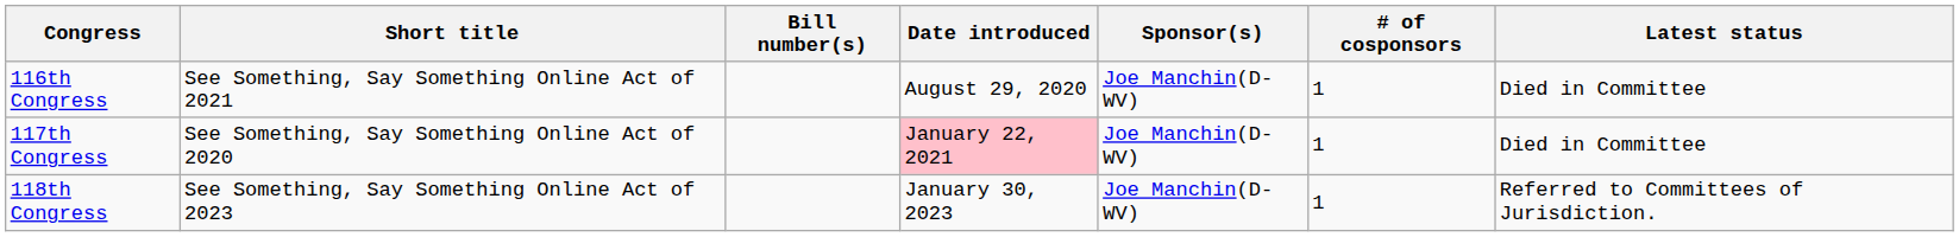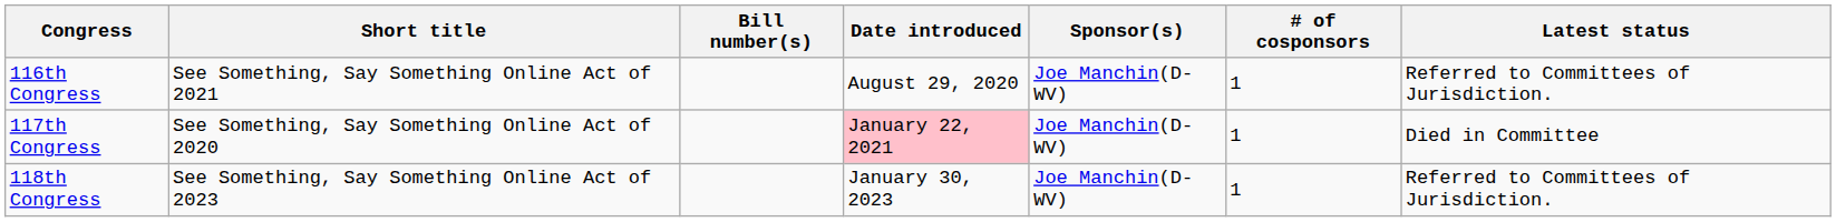116th Congress | Latest status: Died in Committee -> Referred to Committees of Jurisdiction.
